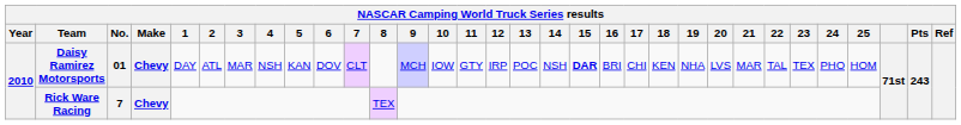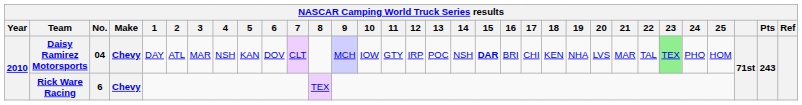Daisy Ramirez Motorsports | No.: 01 -> 04
Daisy Ramirez Motorsports | 23: no background -> lightgreen background
Rick Ware Racing | No.: 7 -> 6
